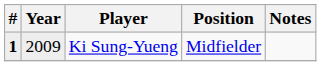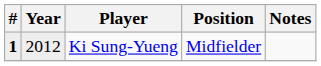Ki Sung-Yueng | Year: 2009 -> 2012
